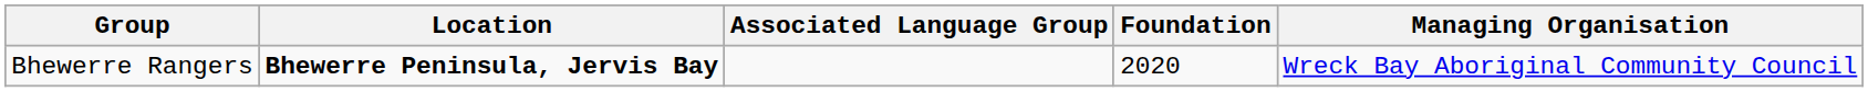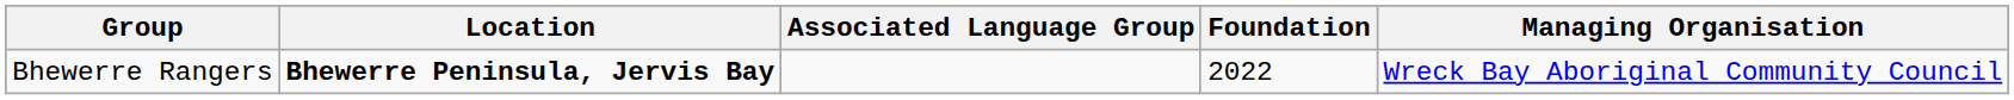Bhewerre Rangers | Foundation: 2020 -> 2022
